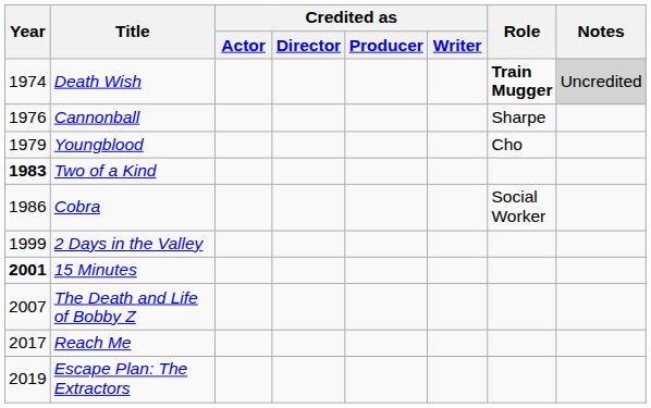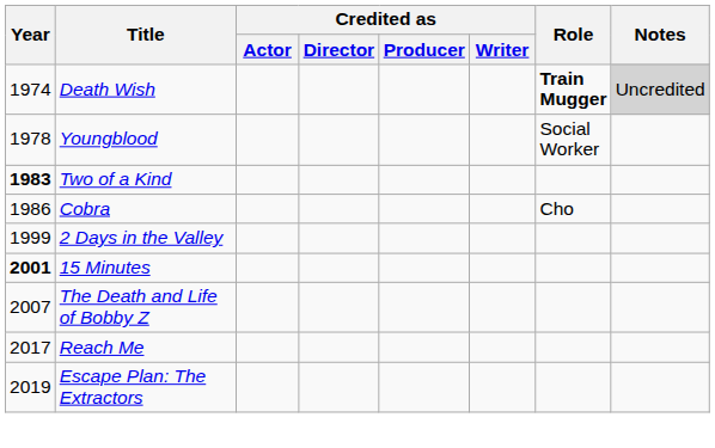- row: 1976 | Cannonball | Sharpe
Youngblood | Year: 1979 -> 1978
Youngblood | Role: Cho -> Social Worker
Cobra | Role: Social Worker -> Cho
